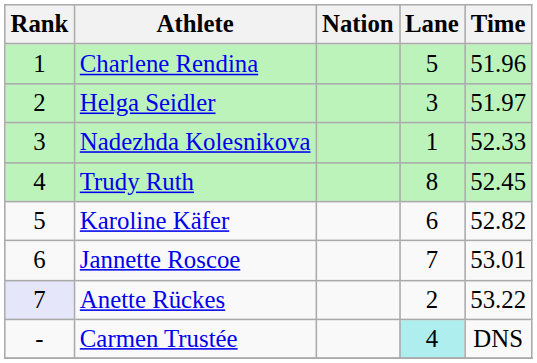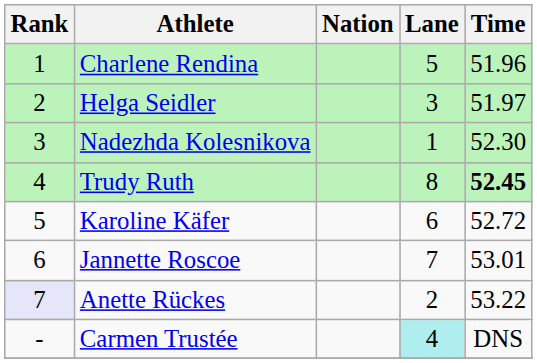Nadezhda Kolesnikova | Time: 52.33 -> 52.30
Trudy Ruth | Time: normal -> bold
Karoline Käfer | Time: 52.82 -> 52.72
